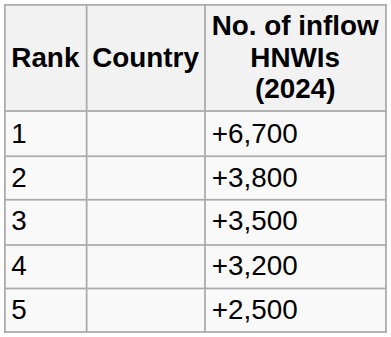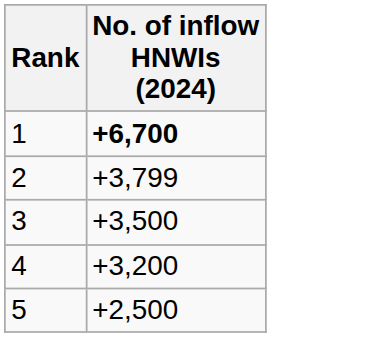- column: Country
1 | No. of inflow HNWIs (2024): normal -> bold
2 | No. of inflow HNWIs (2024): +3,800 -> +3,799
